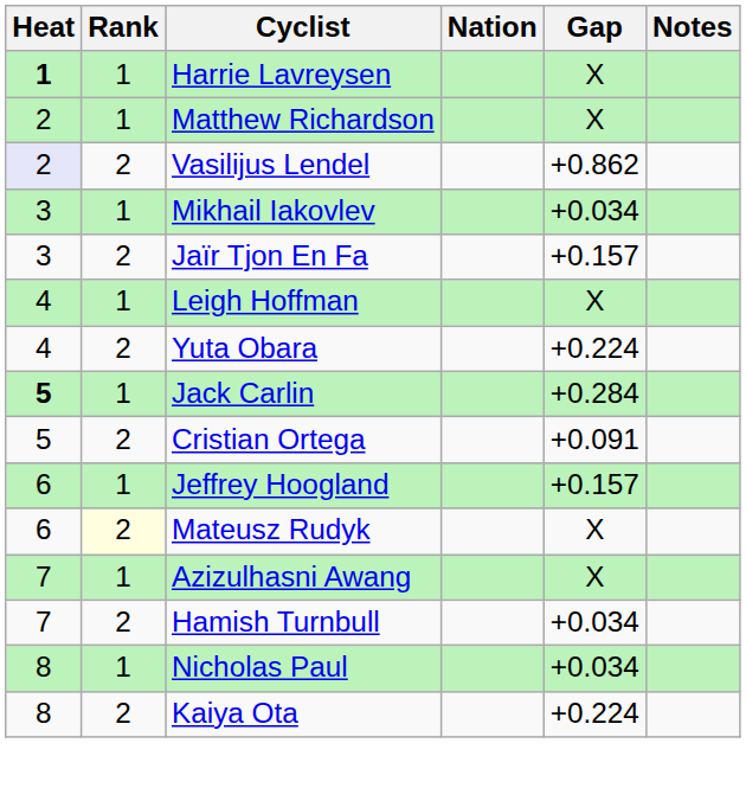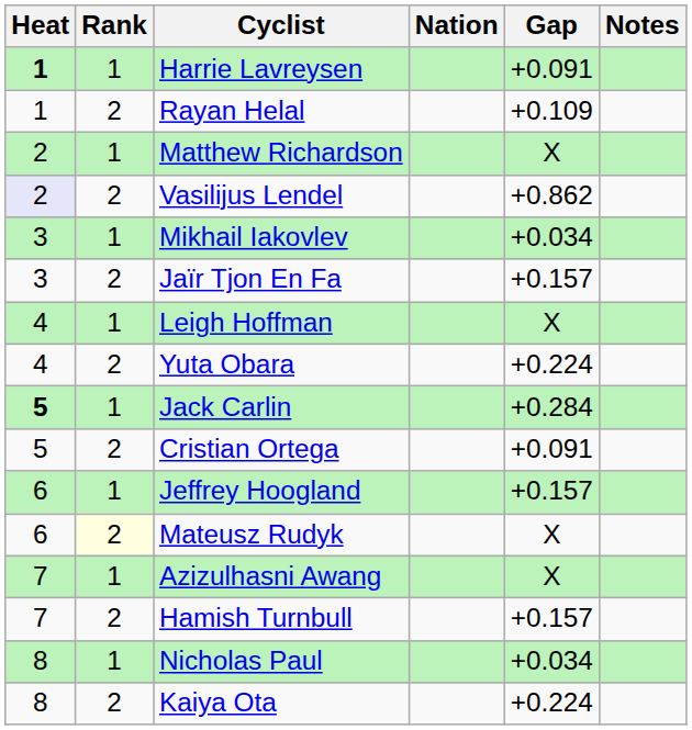Harrie Lavreysen | Gap: X -> +0.091
+ row: 1 | 2 | Rayan Helal | +0.109
Hamish Turnbull | Gap: +0.034 -> +0.157
